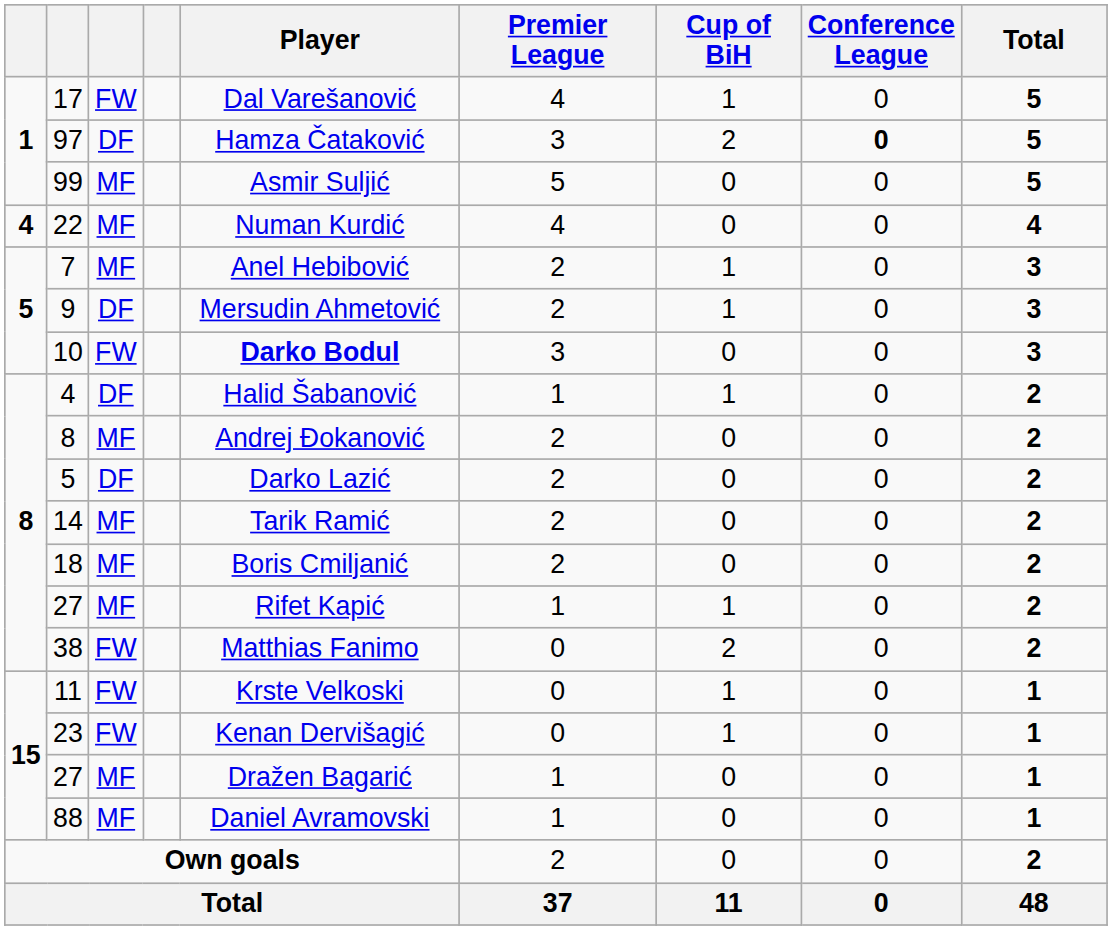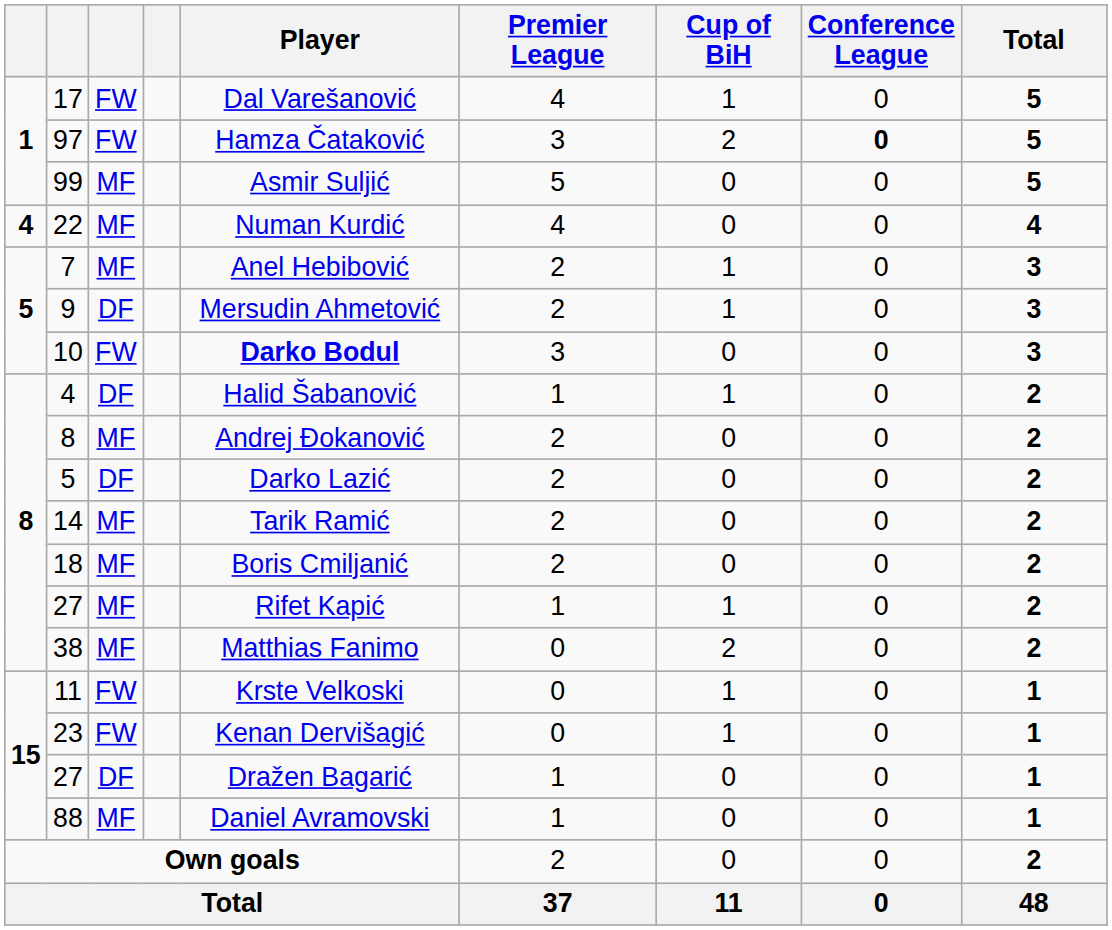97 | column 3: DF -> FW
38 | column 3: FW -> MF
15 / 27 | column 3: MF -> DF
